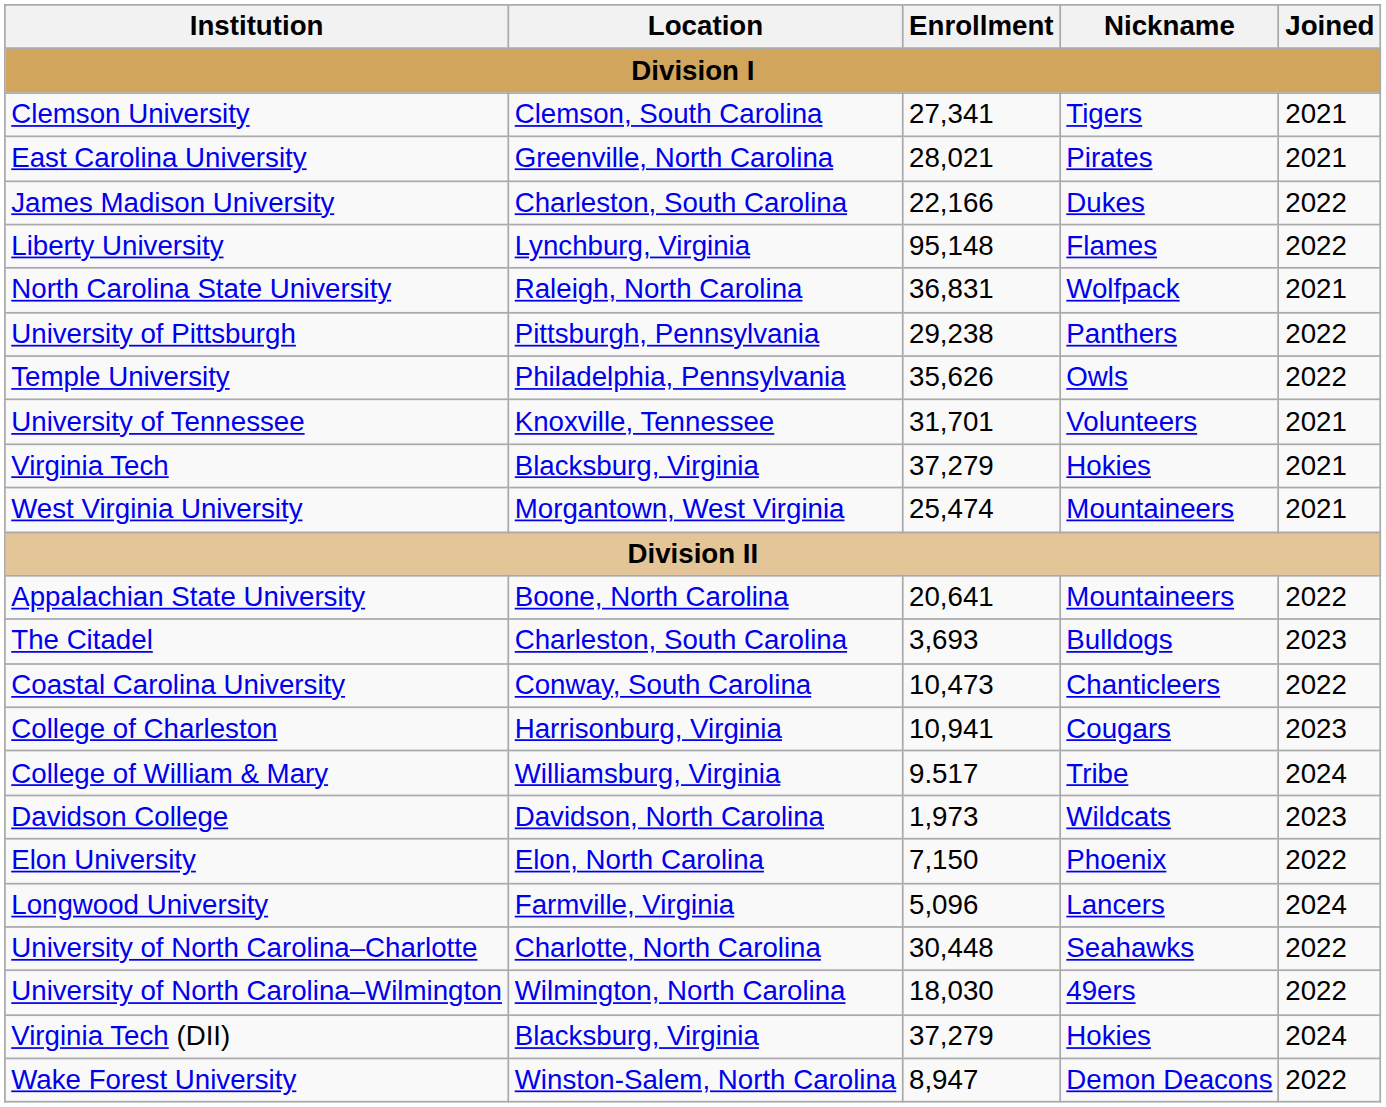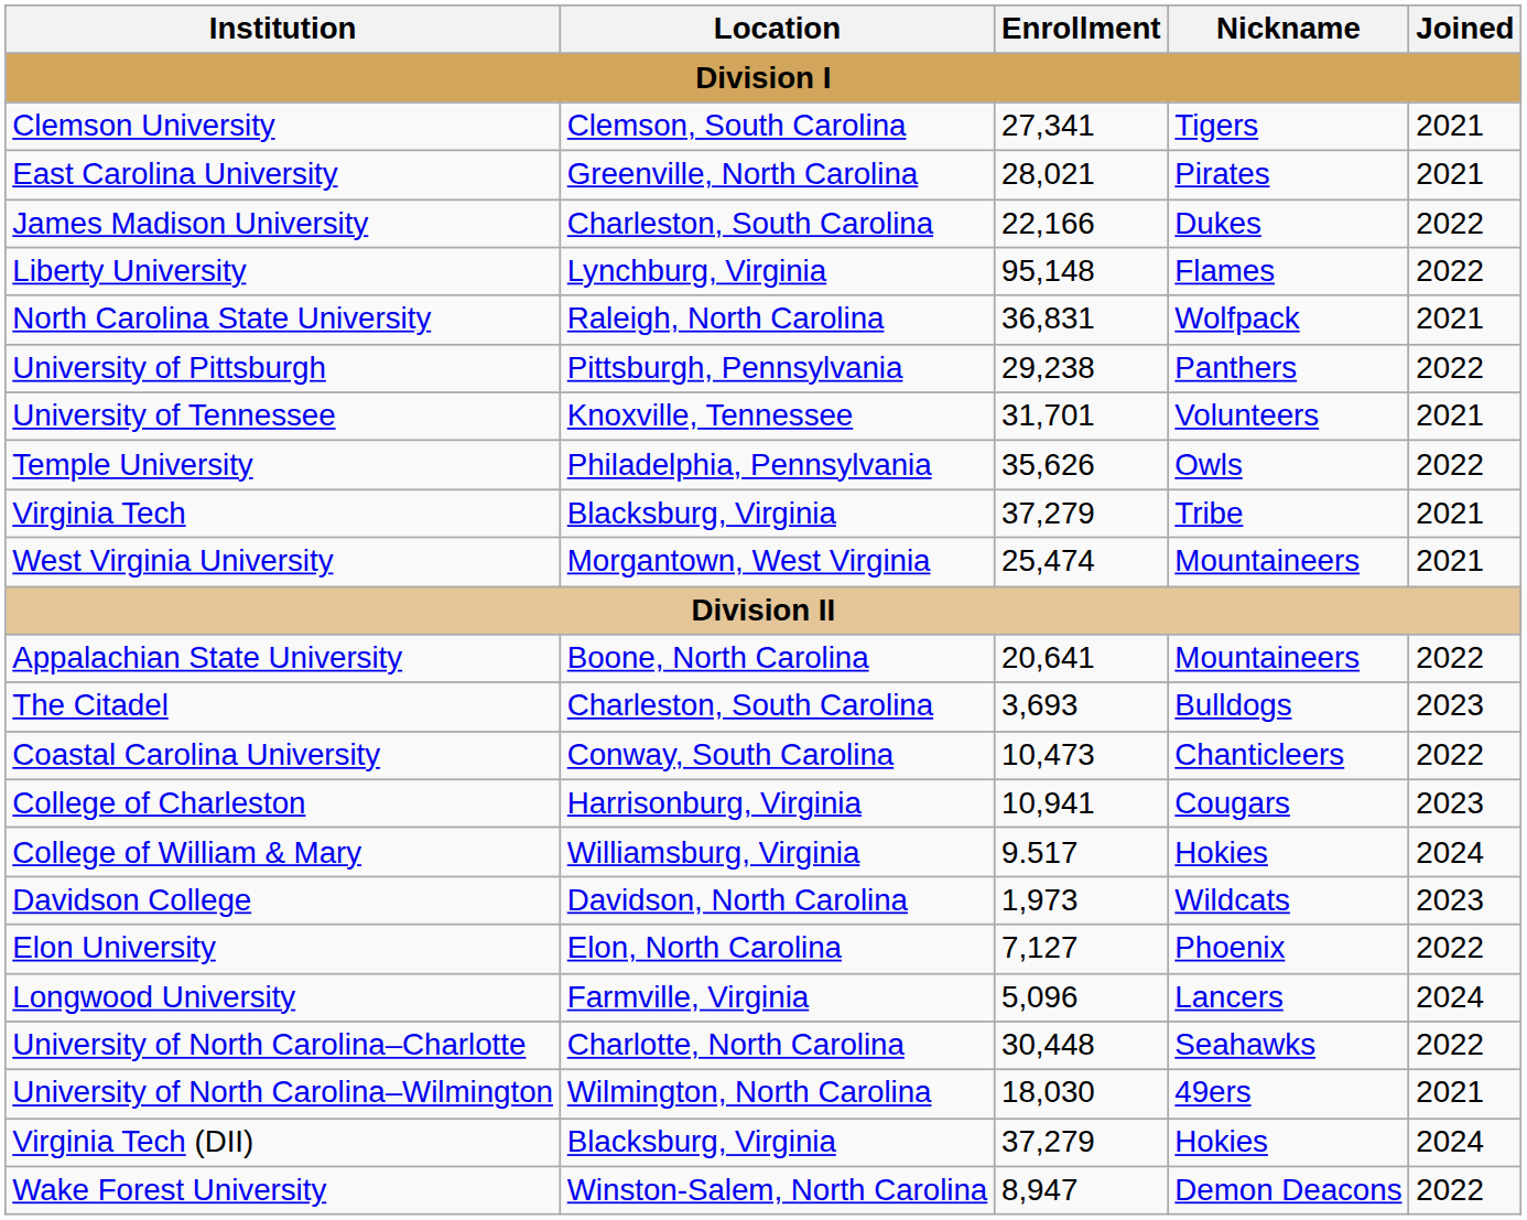rows swapped: Temple University <-> University of Tennessee
Virginia Tech | Nickname: Hokies -> Tribe
College of William & Mary | Nickname: Tribe -> Hokies
Elon University | Enrollment: 7,150 -> 7,127
University of North Carolina–Wilmington | Joined: 2022 -> 2021
